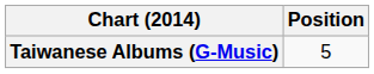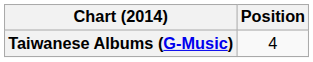Taiwanese Albums (G-Music) | Position: 5 -> 4
